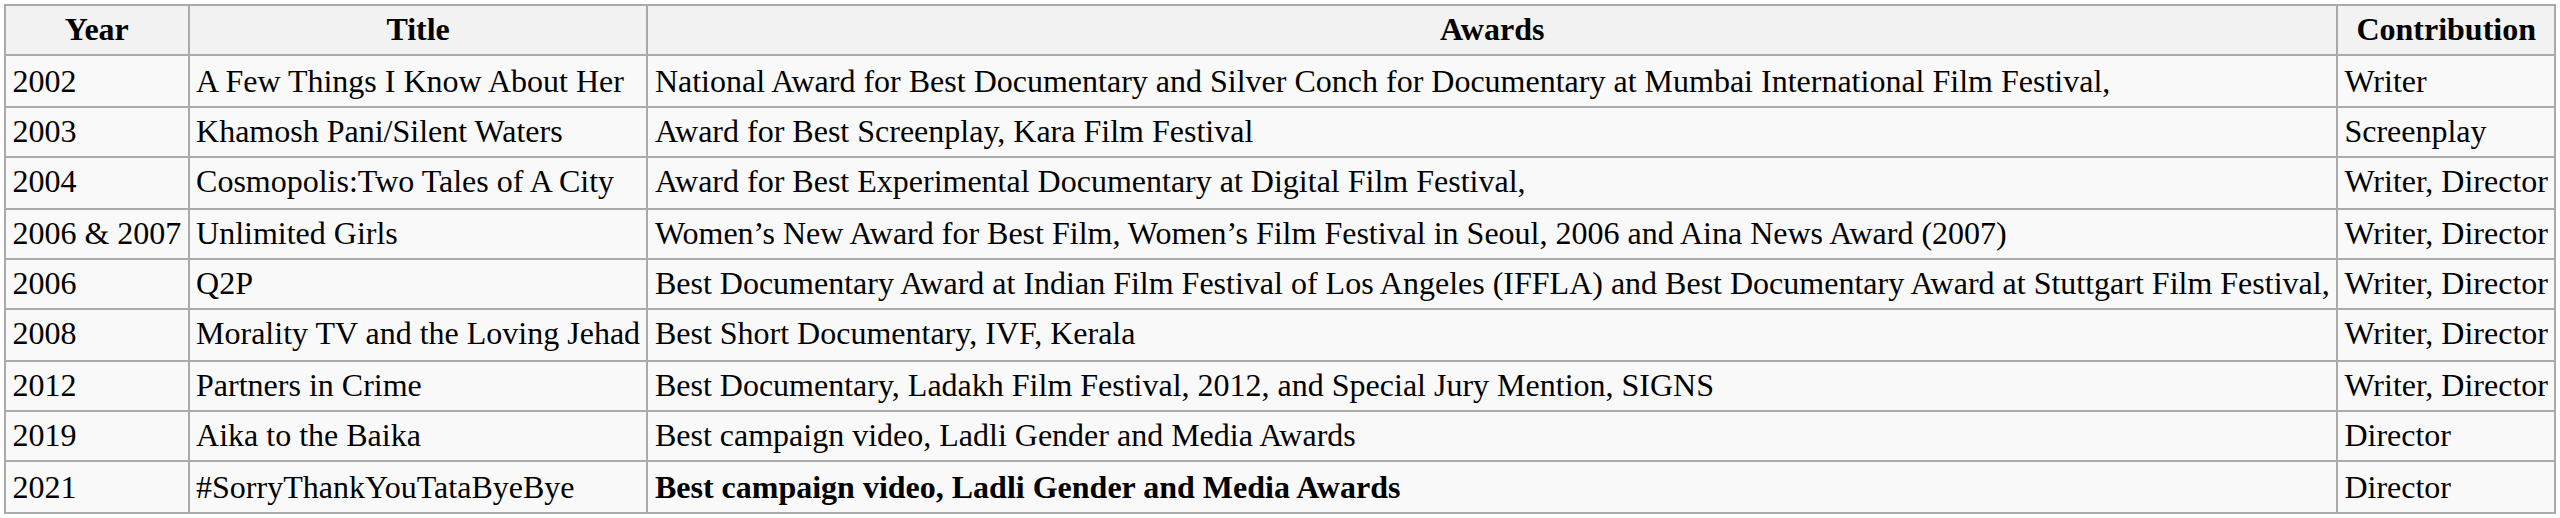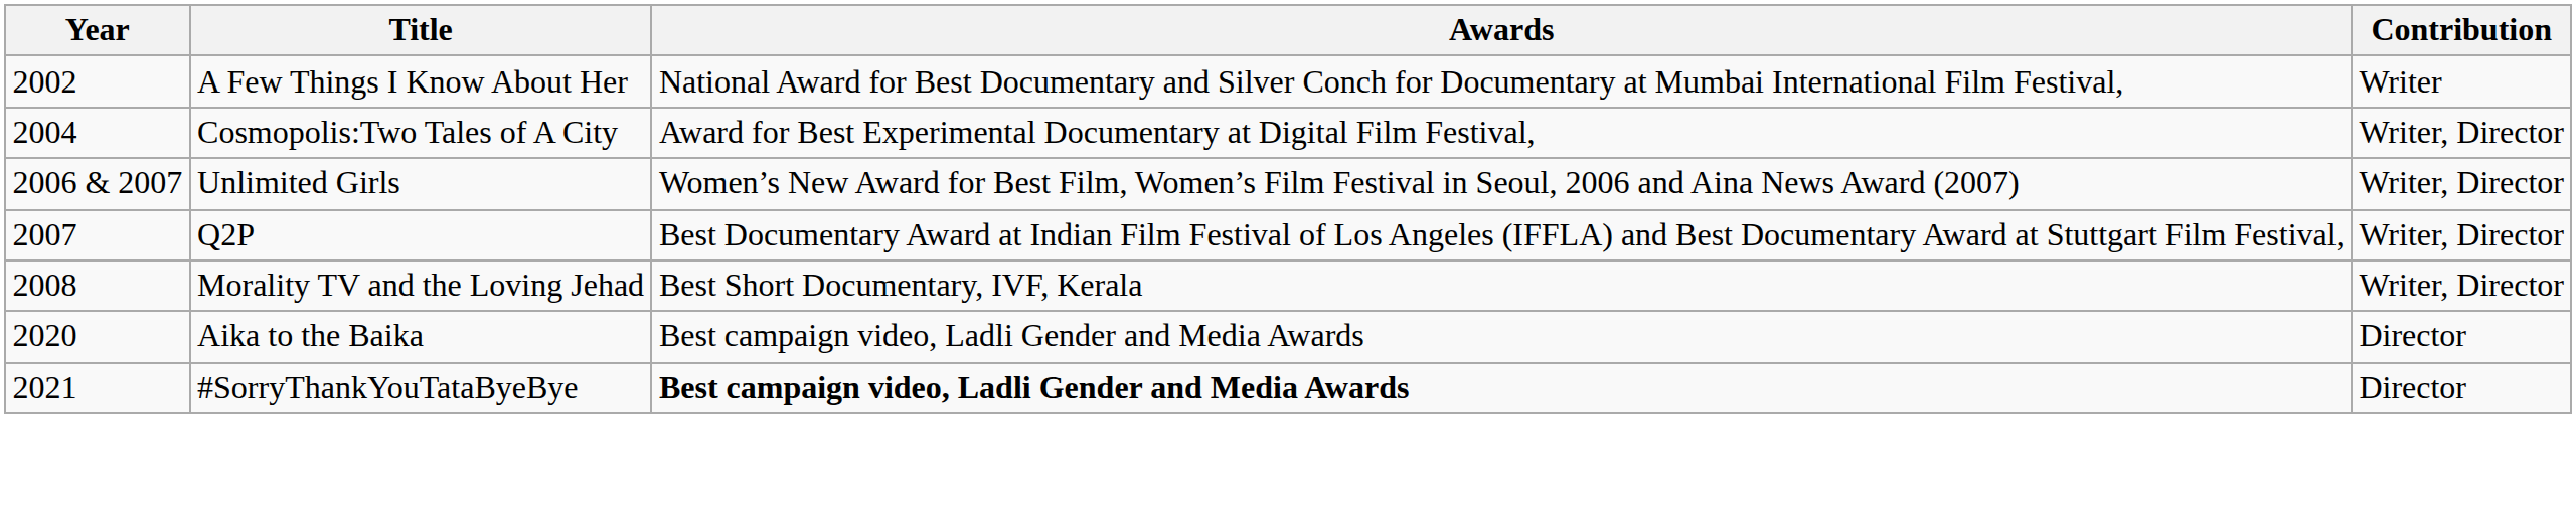- row: 2003 | Khamosh Pani/Silent Waters | Award for Best Screenplay, Kara Film Festival | Screenplay
Q2P | Year: 2006 -> 2007
- row: 2012 | Partners in Crime | Best Documentary, Ladakh Film Festival, 2012, and Special Jury Mention, SIGNS | Writer, Director
Aika to the Baika | Year: 2019 -> 2020
